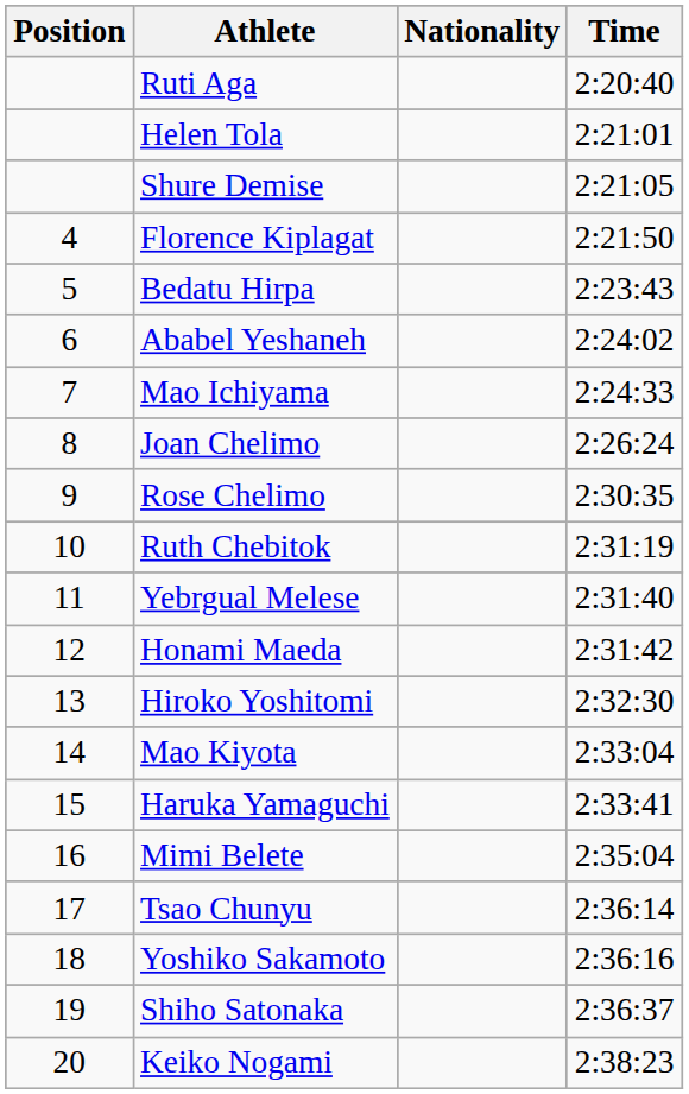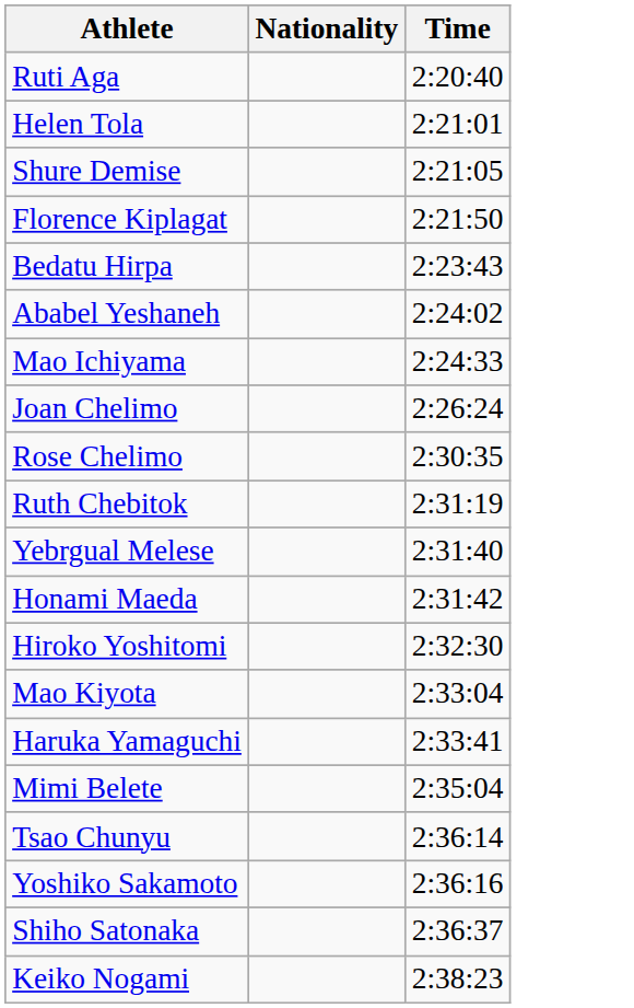- column: Position | 4 | 5 | 6 | 7 | 8 | 9 | 10 | 11 | 12 | 13 | 14 | 15 | 16 | 17 | 18 | 19 | 20
